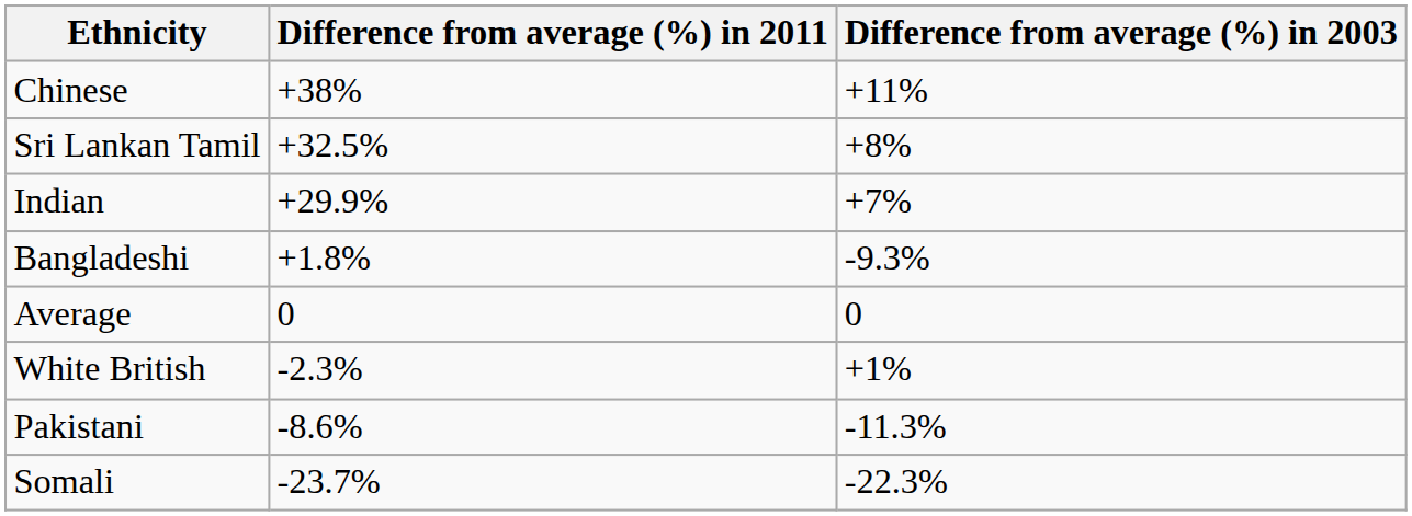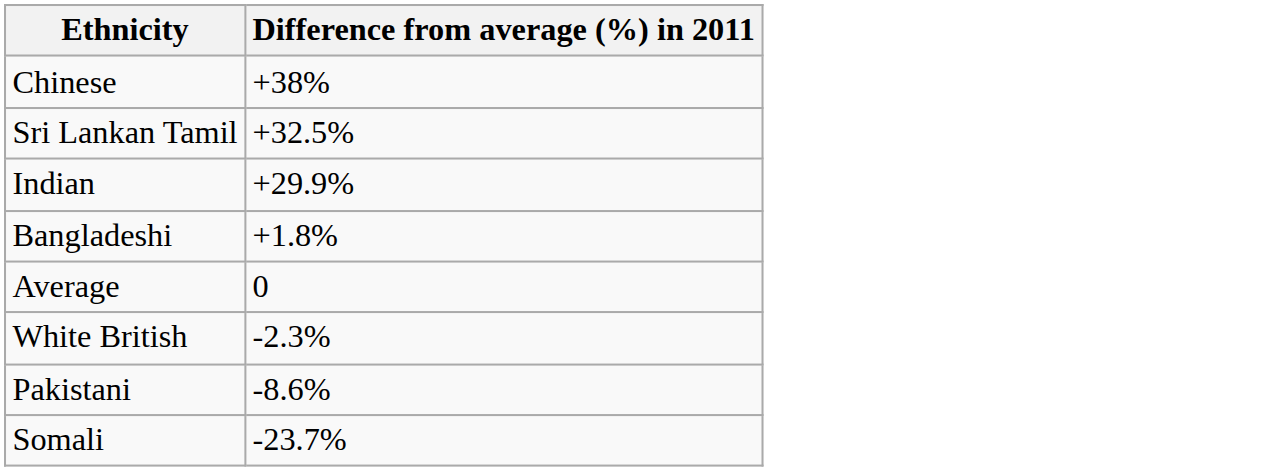- column: Difference from average (%) in 2003 | +11% | +8% | +7% | -9.3% | 0 | +1% | -11.3% | -22.3%
